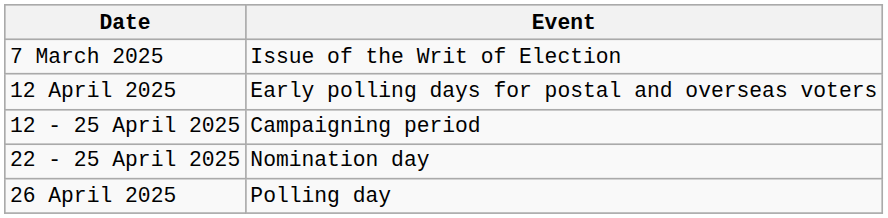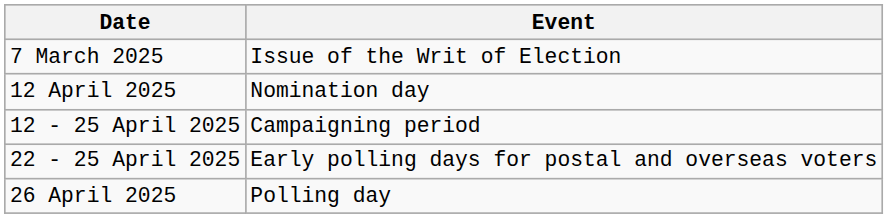12 April 2025 | Event: Early polling days for postal and overseas voters -> Nomination day
22 - 25 April 2025 | Event: Nomination day -> Early polling days for postal and overseas voters
